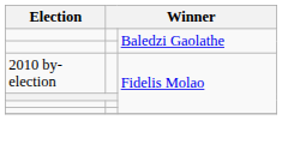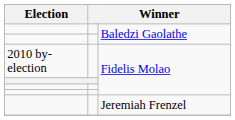+ row: Jeremiah Frenzel
